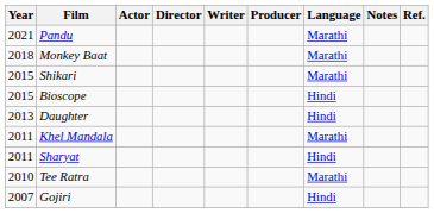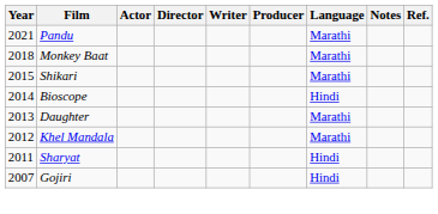Bioscope | Year: 2015 -> 2014
Daughter | Language: Hindi -> Marathi
Khel Mandala | Year: 2011 -> 2012
- row: 2010 | Tee Ratra | Marathi
